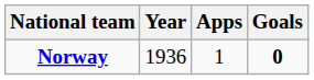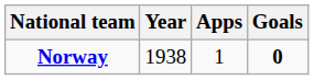Norway | Year: 1936 -> 1938
